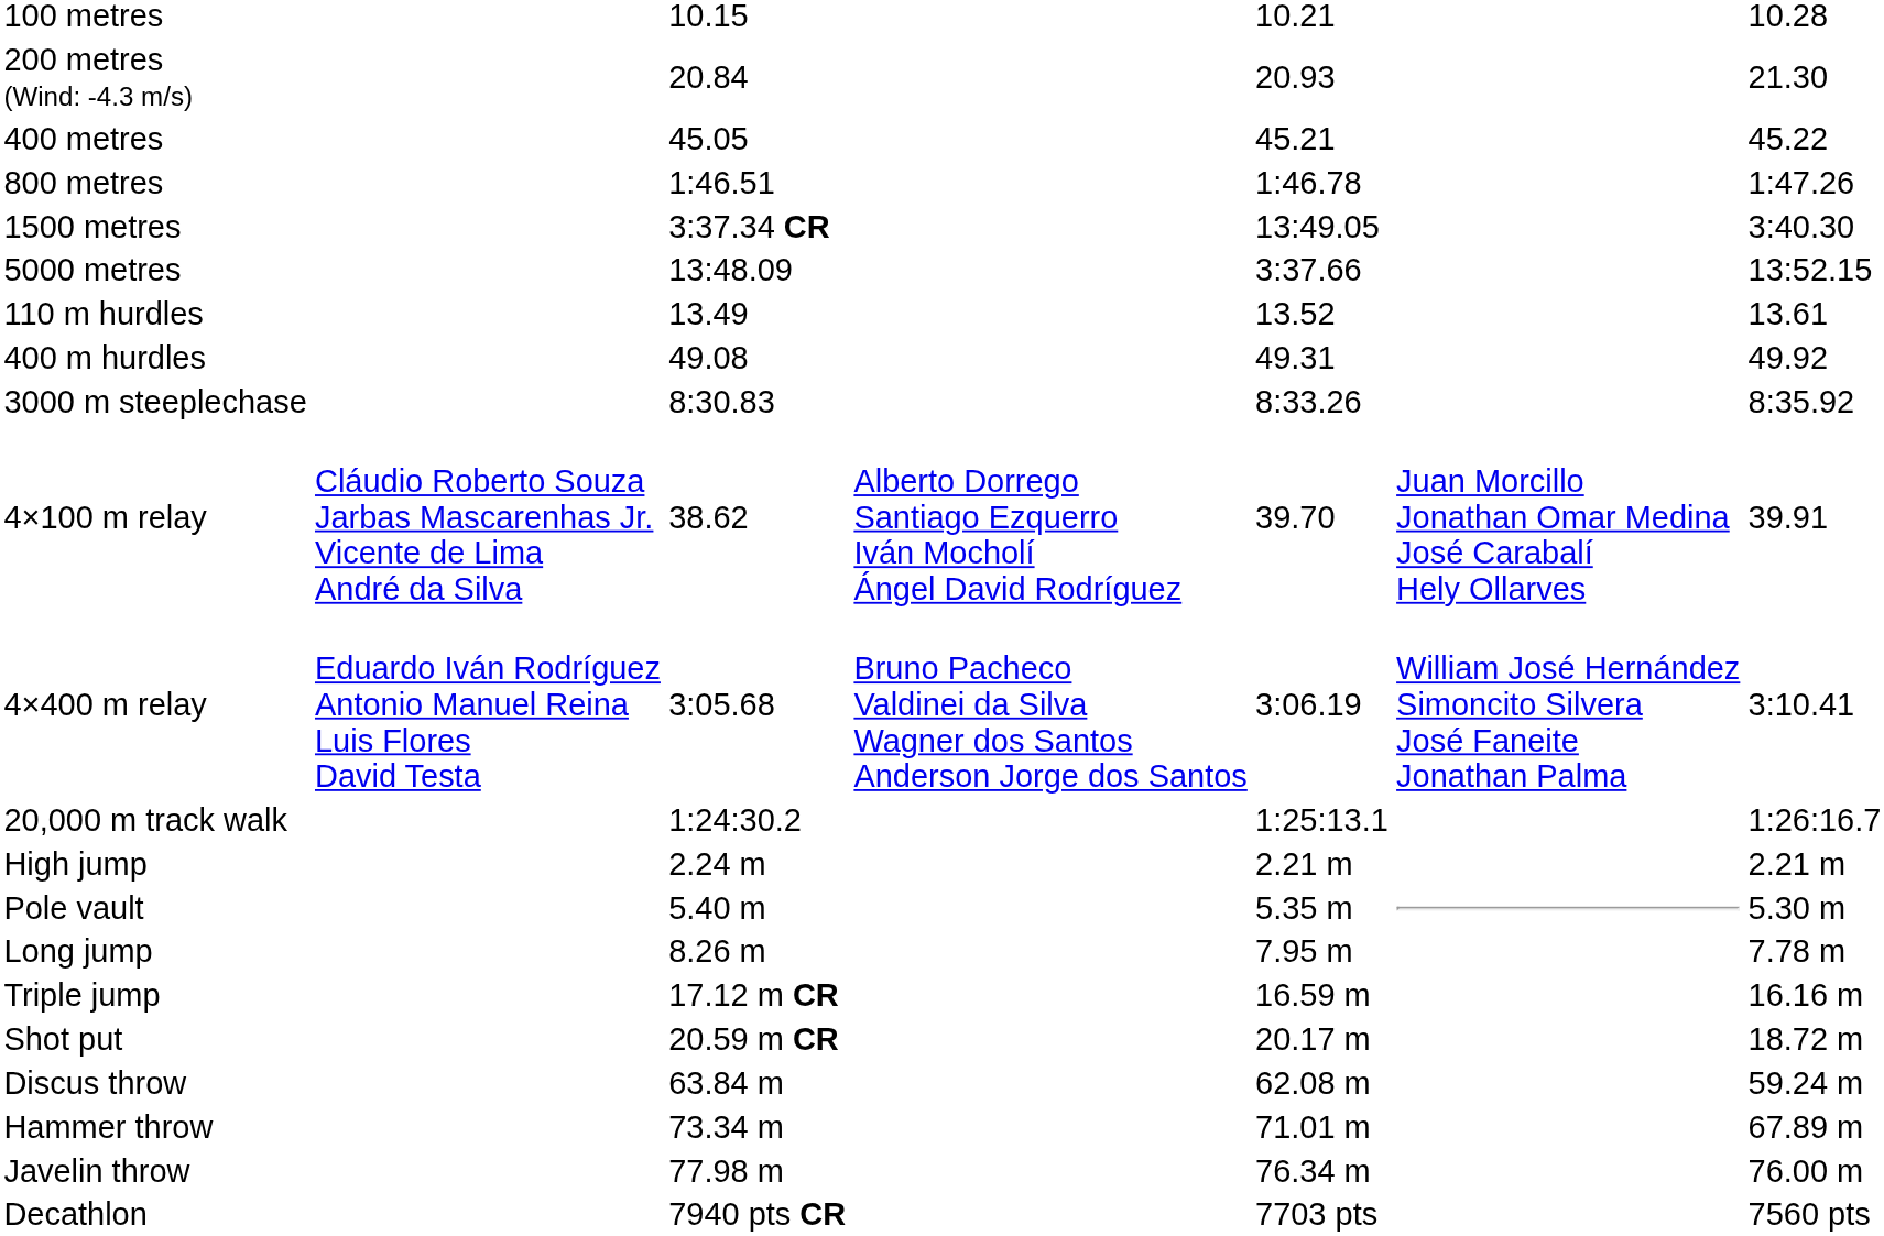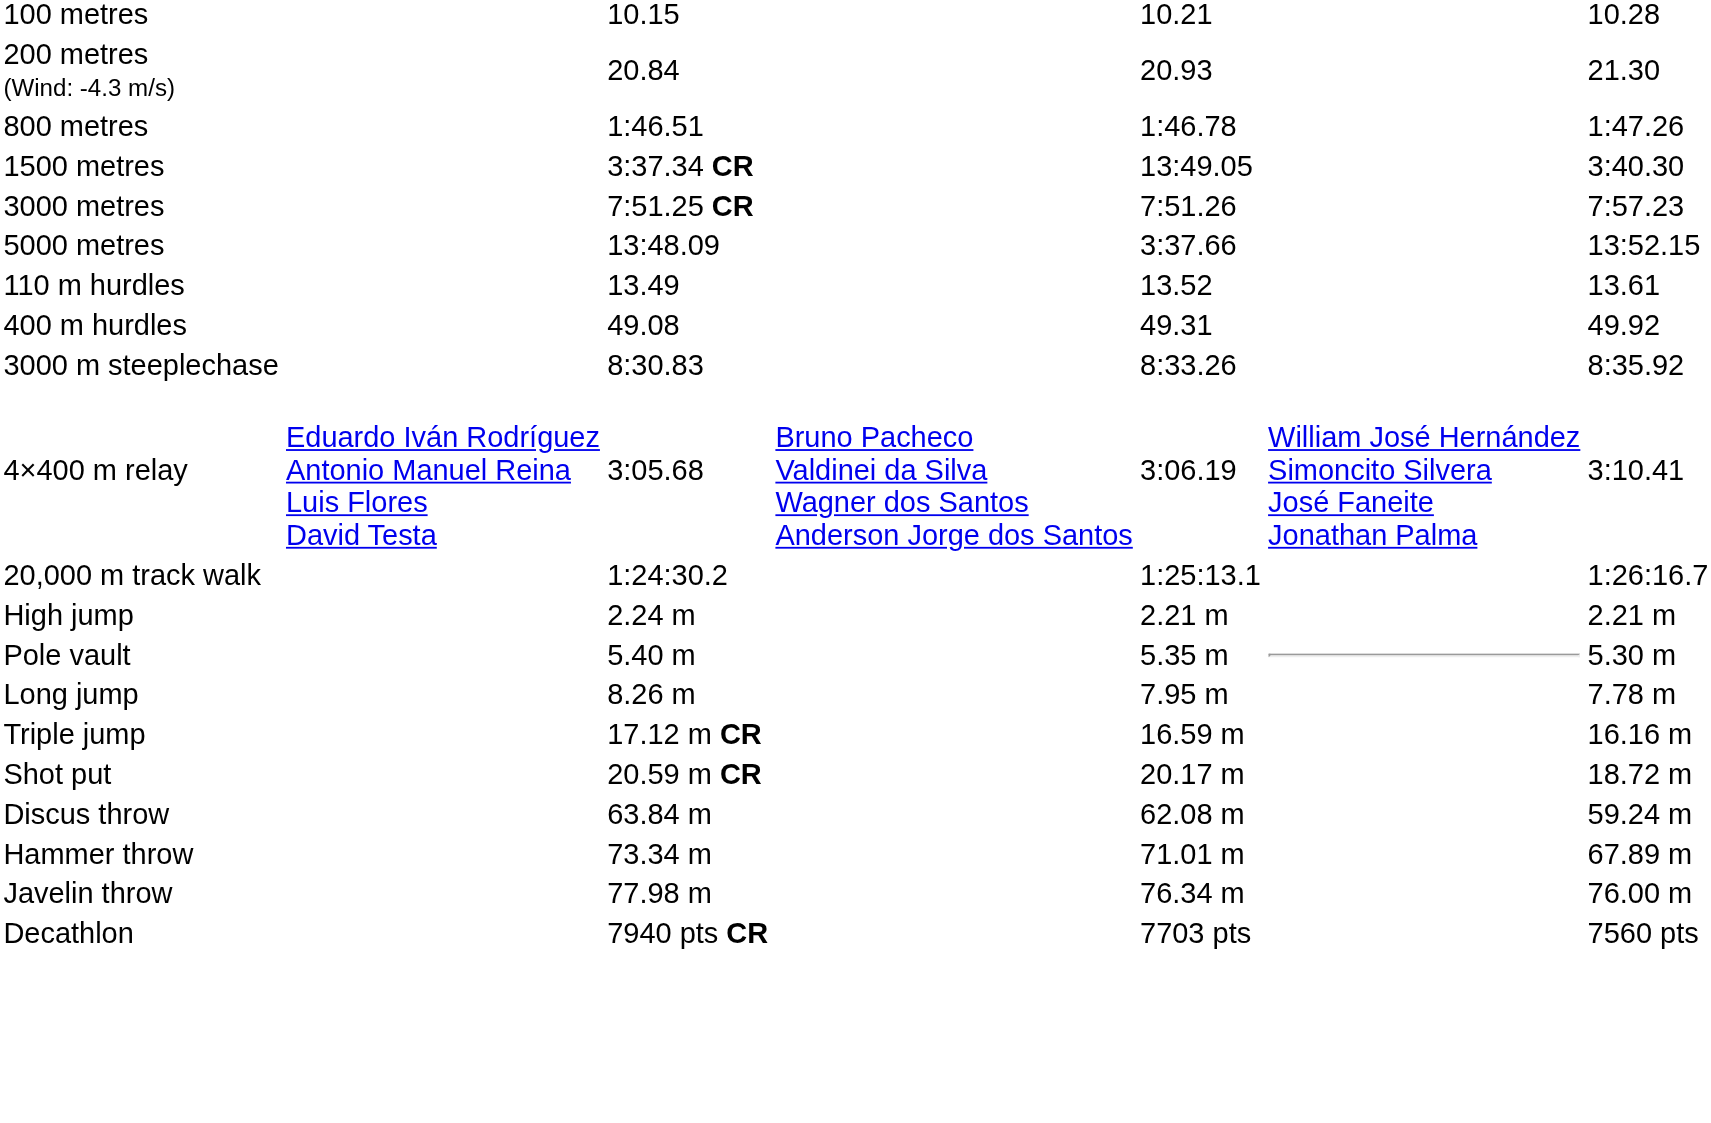- row: 400 metres | 45.05 | 45.21 | 45.22
+ row: 3000 metres | 7:51.25 CR | 7:51.26 | 7:57.23
- row: 4×100 m relay | Cláudio Roberto Souza Jarbas Mascarenhas Jr. Vicente de Lima André da Silva | 38.62 | Alberto Dorrego Santiago Ezquerro Iván Mocholí Ángel David Rodríguez | 39.70 | Juan Morcillo Jonathan Omar Medina José Carabalí Hely Ollarves | 39.91
